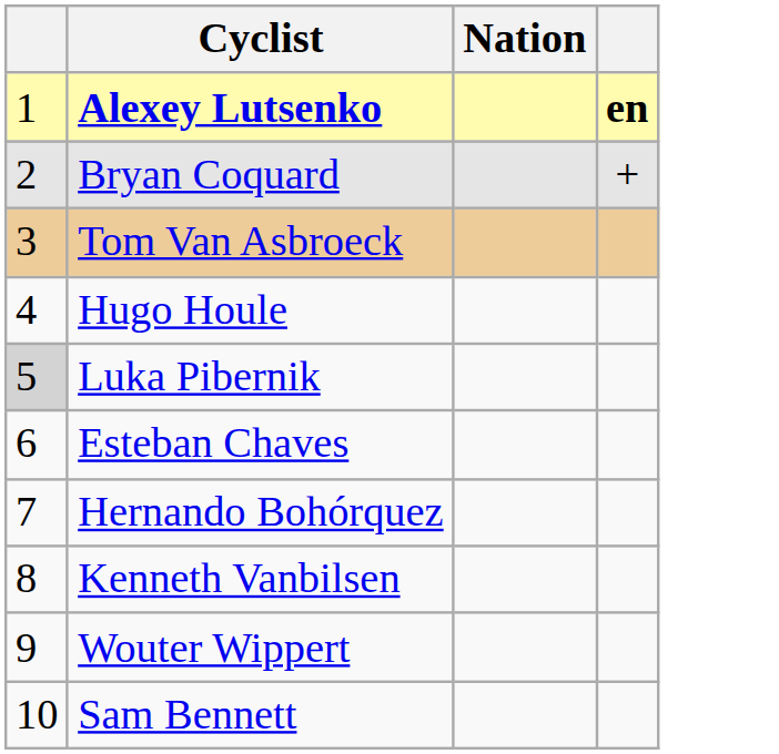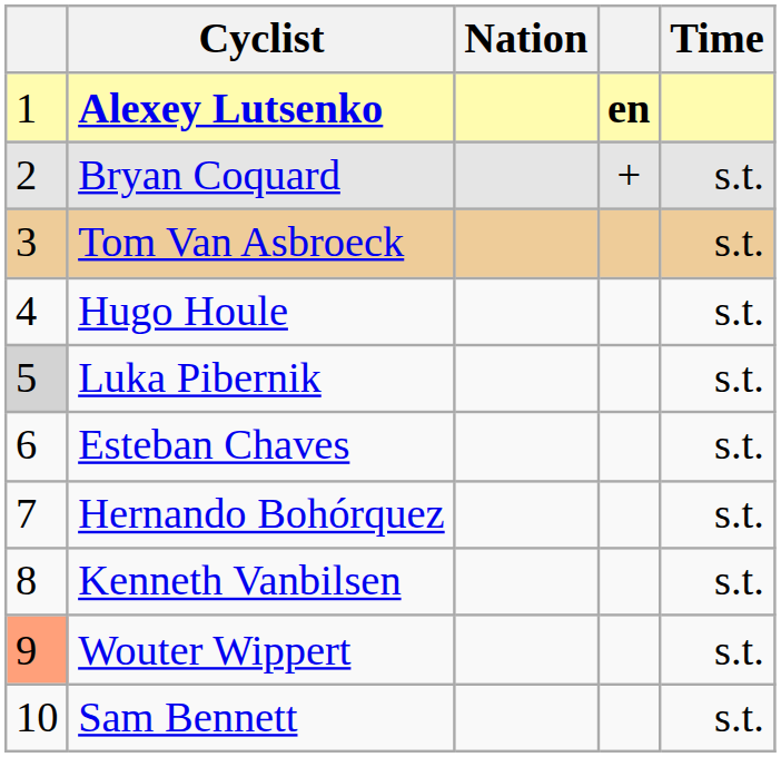+ column: Time | s.t. | s.t. | s.t. | s.t. | s.t. | s.t. | s.t. | s.t. | s.t.
Wouter Wippert | column 1: no background -> lightsalmon background
